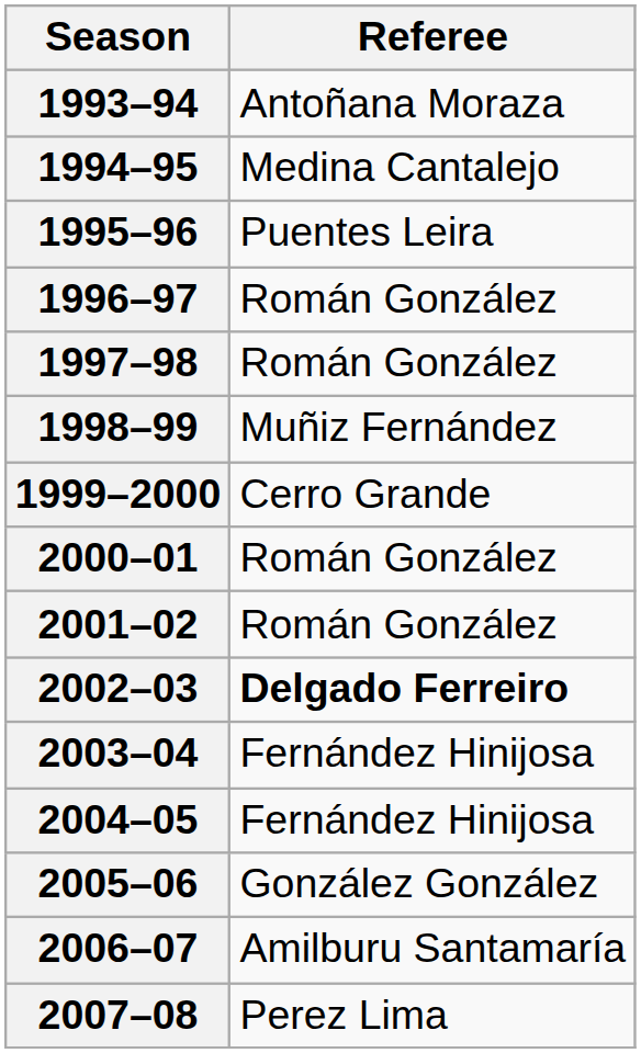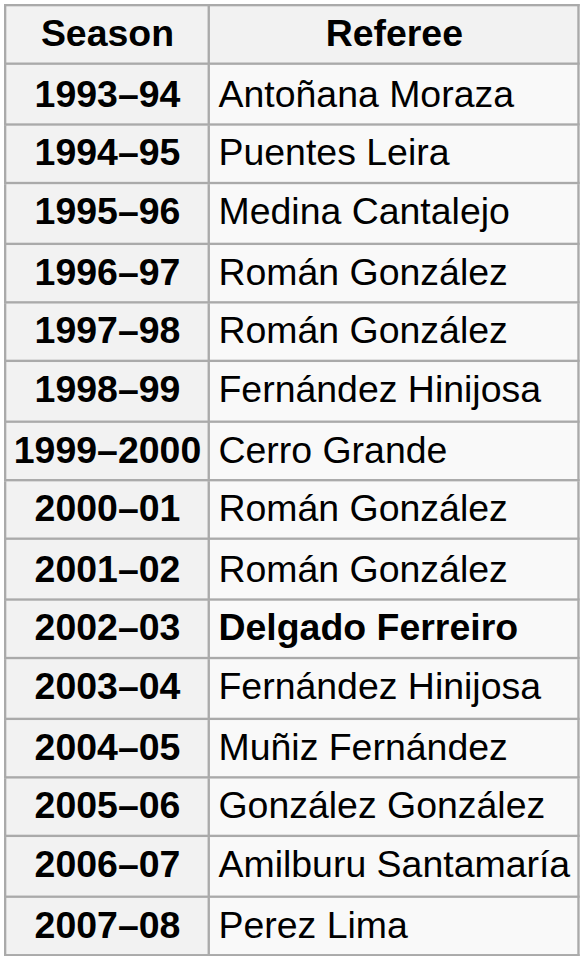1994–95 | Referee: Medina Cantalejo -> Puentes Leira
1995–96 | Referee: Puentes Leira -> Medina Cantalejo
1998–99 | Referee: Muñiz Fernández -> Fernández Hinijosa
2004–05 | Referee: Fernández Hinijosa -> Muñiz Fernández
